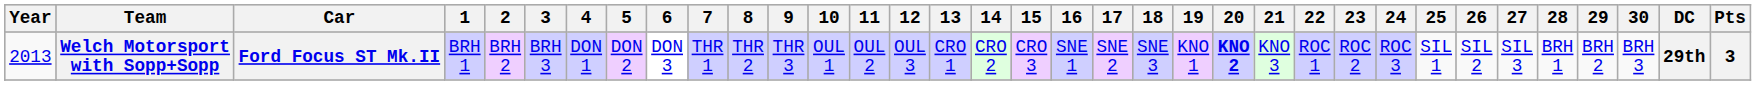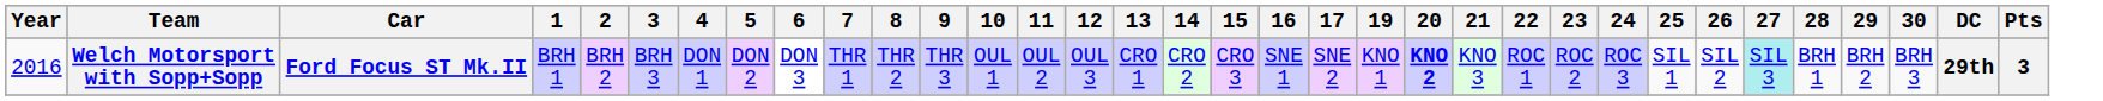- column: 18 | SNE 3
Welch Motorsport with Sopp+Sopp | Year: 2013 -> 2016
Welch Motorsport with Sopp+Sopp | 27: no background -> paleturquoise background
